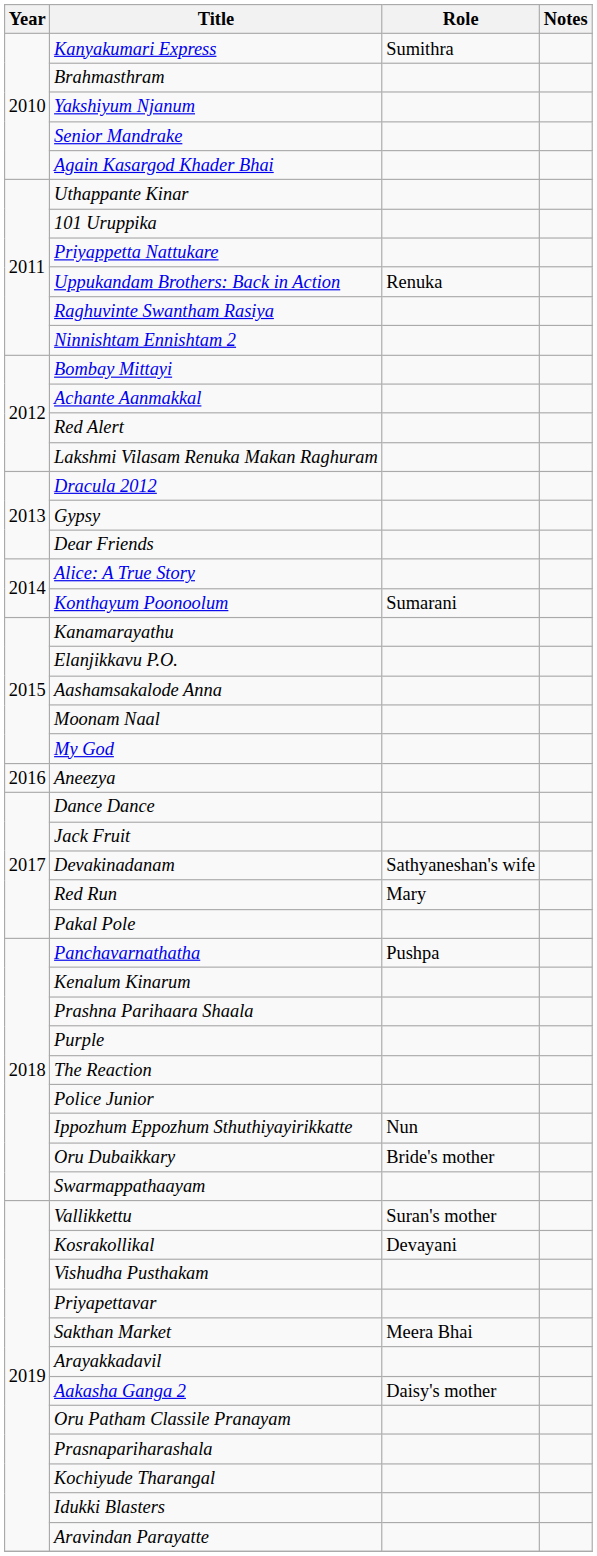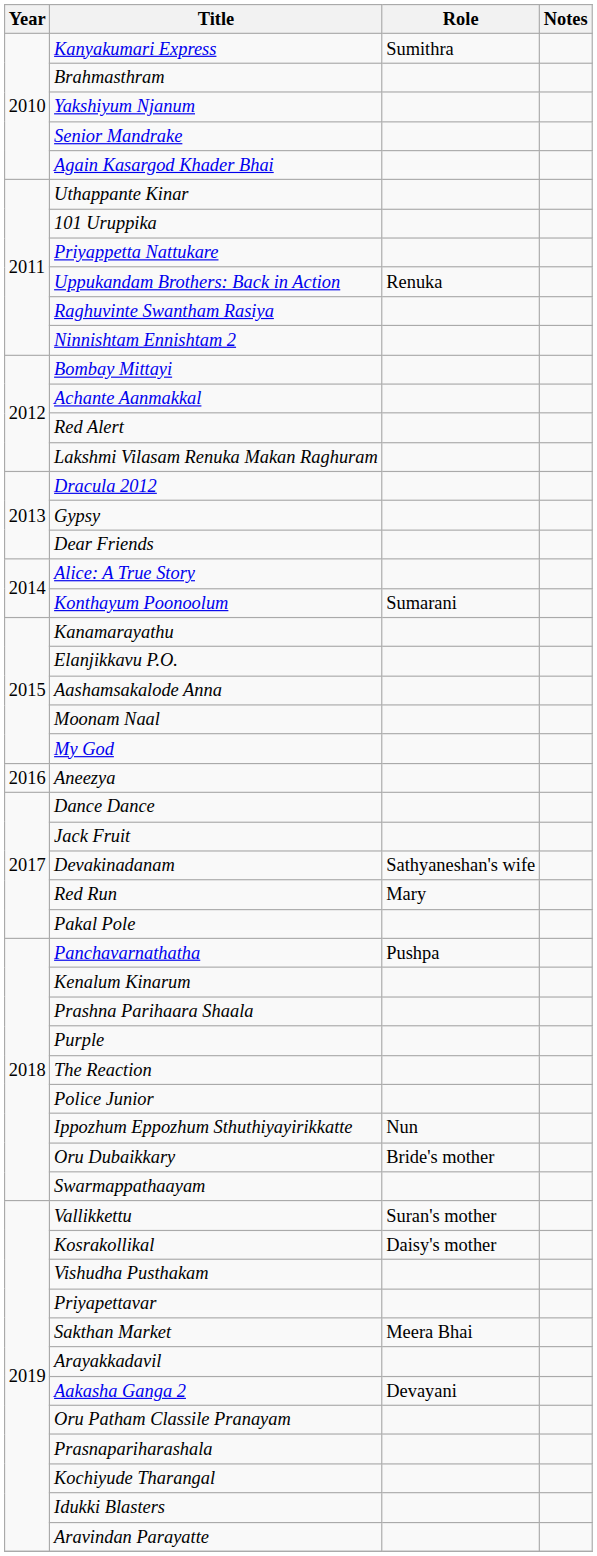Kosrakollikal | Role: Devayani -> Daisy's mother
Aakasha Ganga 2 | Role: Daisy's mother -> Devayani
